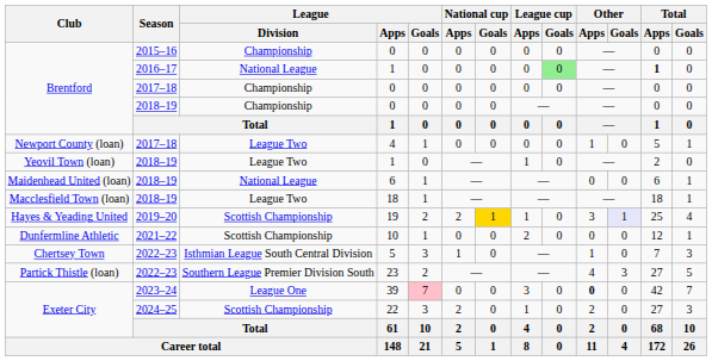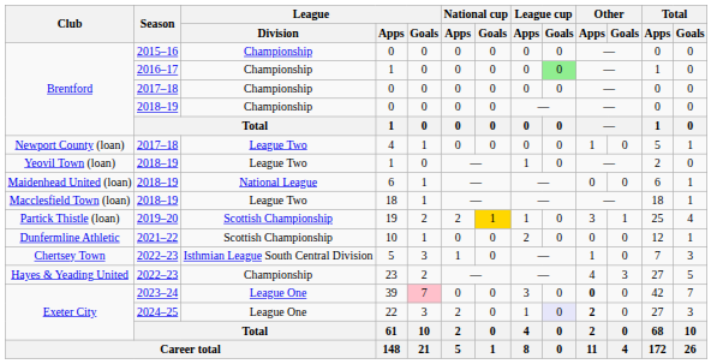2016–17 / 1 | League / Division: National League -> Championship
2016–17 / 1 | Total / Apps: bold -> normal
19 | Club: Hayes & Yeading United -> Partick Thistle (loan)
19 | Other / Goals: lavender background -> no background
23 | Club: Partick Thistle (loan) -> Hayes & Yeading United
23 | League / Division: Southern League Premier Division South -> Championship
22 | League / Division: Scottish Championship -> League One
22 | League cup / Goals: no background -> lavender background
22 | Other / Apps: normal -> bold
